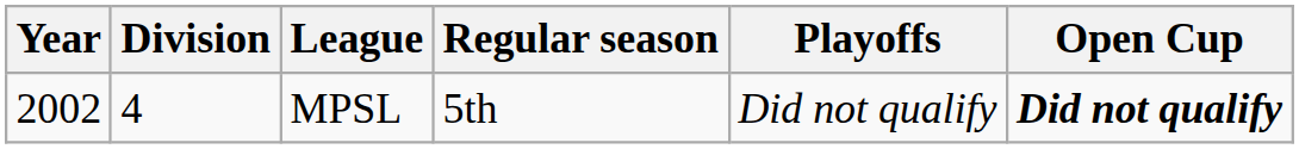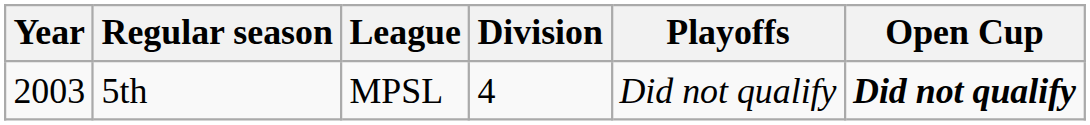columns swapped: Division <-> Regular season
MPSL | Year: 2002 -> 2003
